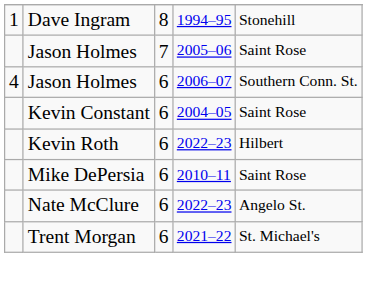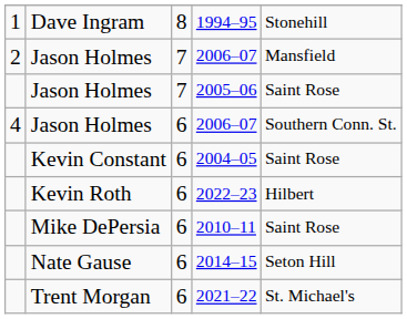+ row: 2 | Jason Holmes | 7 | 2006–07 | Mansfield
+ row: Nate Gause | 6 | 2014–15 | Seton Hill
- row: Nate McClure | 6 | 2022–23 | Angelo St.
